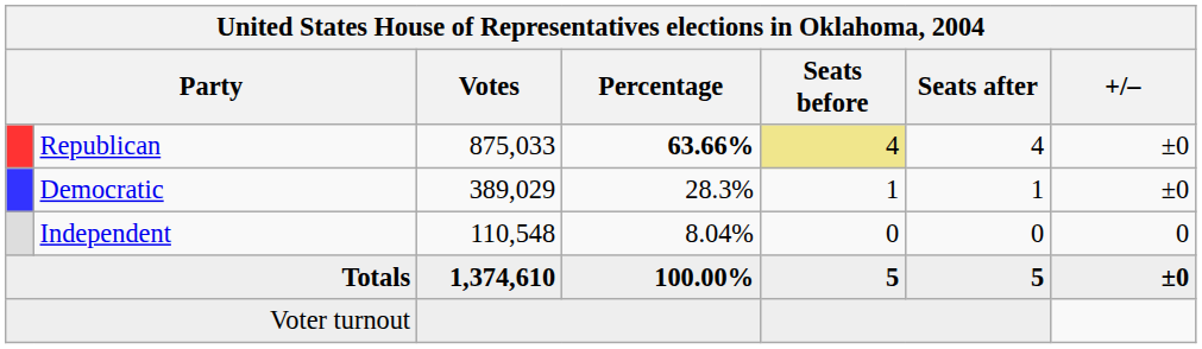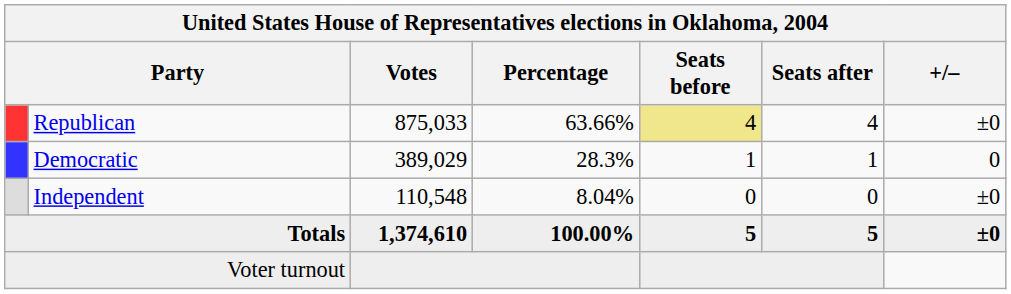Republican | Percentage: bold -> normal
Democratic | +/–: ±0 -> 0
Independent | +/–: 0 -> ±0
